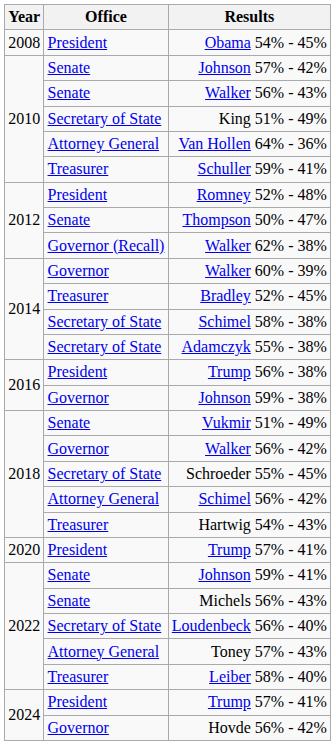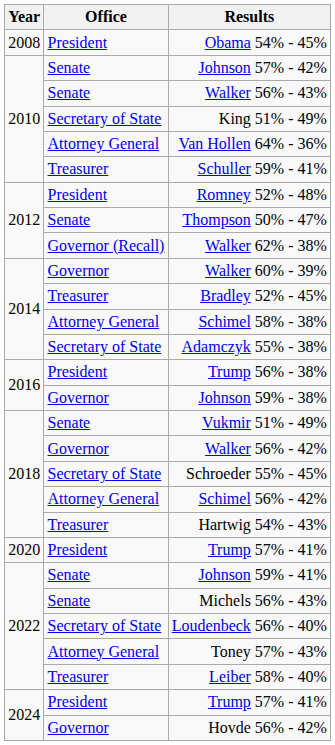Schimel 58% - 38% | Office: Secretary of State -> Attorney General
